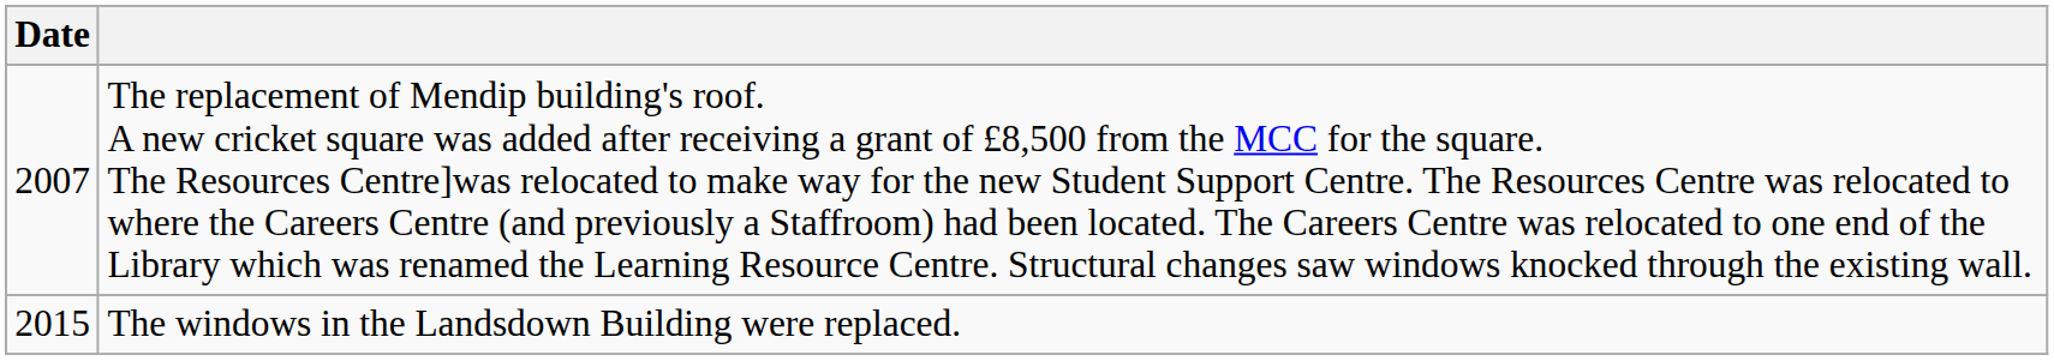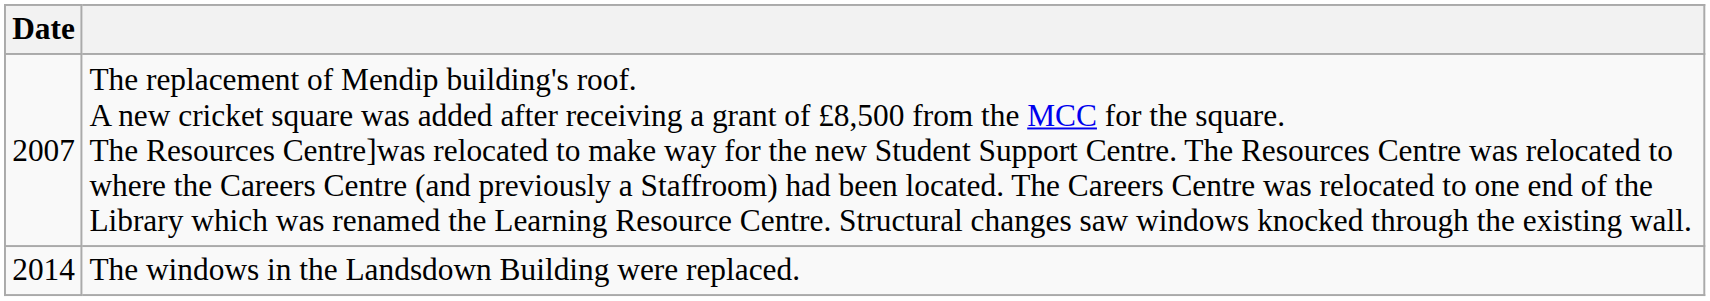The windows in the Landsdown Building were replaced. | Date: 2015 -> 2014
